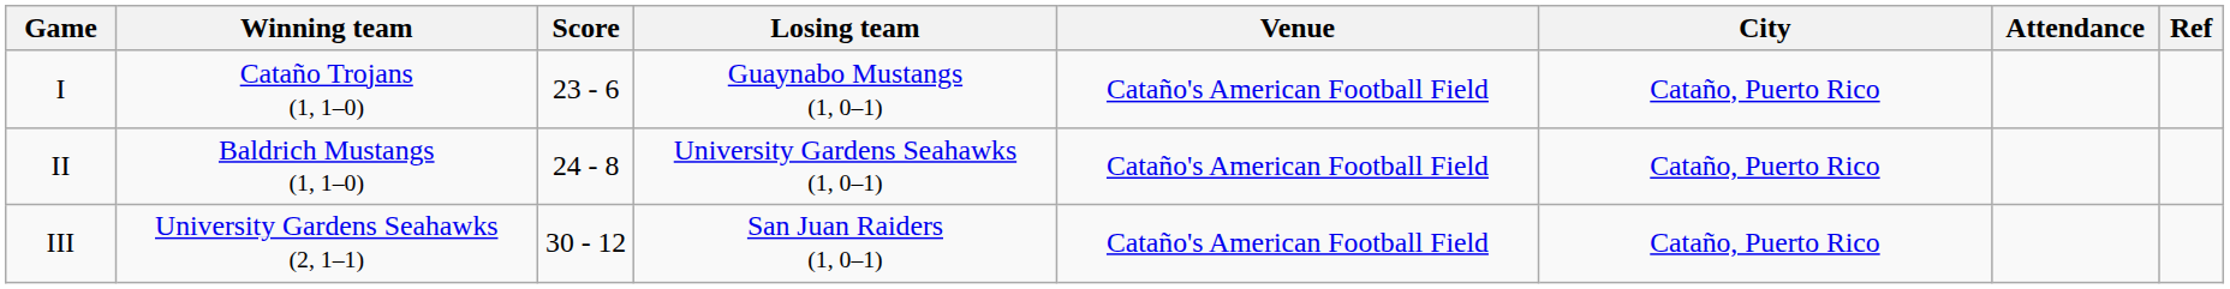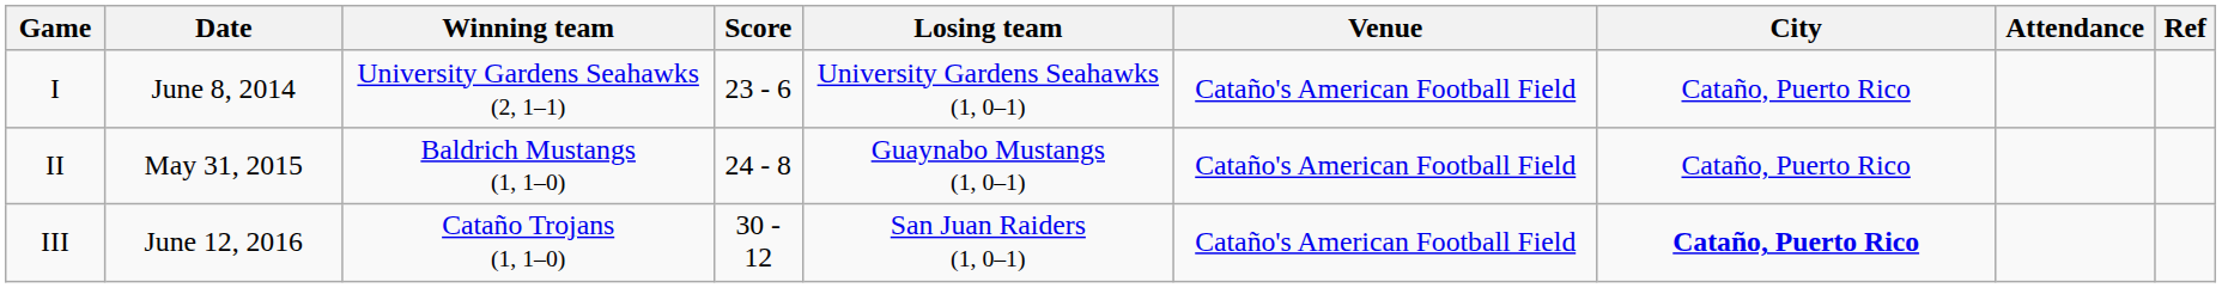+ column: Date | June 8, 2014 | May 31, 2015 | June 12, 2016
I | Winning team: Cataño Trojans (1, 1–0) -> University Gardens Seahawks (2, 1–1)
I | Losing team: Guaynabo Mustangs (1, 0–1) -> University Gardens Seahawks (1, 0–1)
II | Losing team: University Gardens Seahawks (1, 0–1) -> Guaynabo Mustangs (1, 0–1)
III | Winning team: University Gardens Seahawks (2, 1–1) -> Cataño Trojans (1, 1–0)
III | City: normal -> bold
